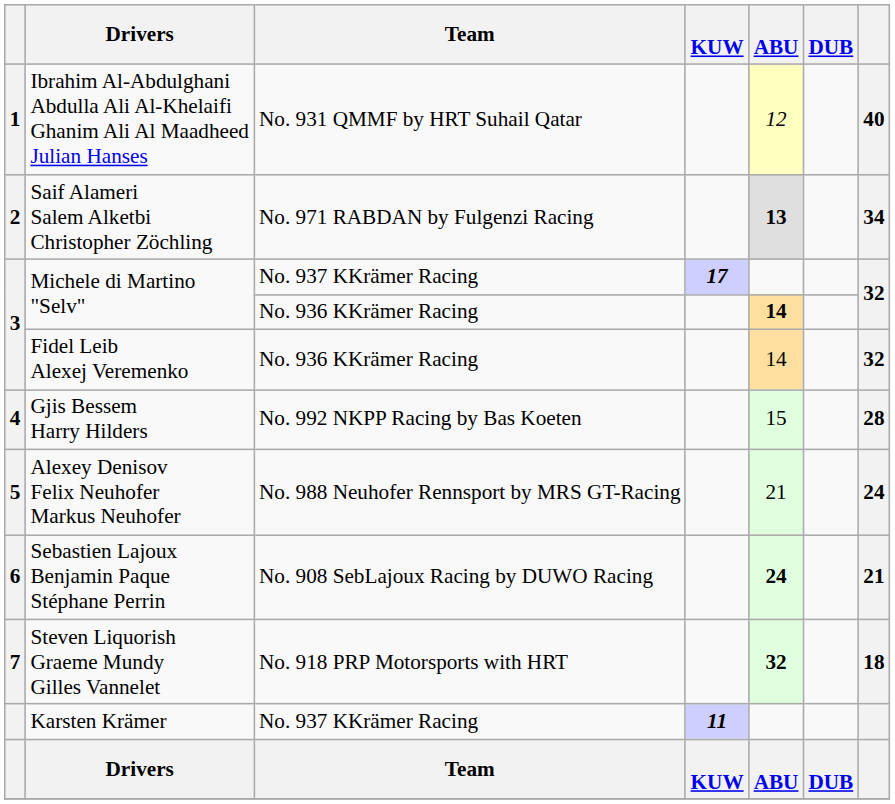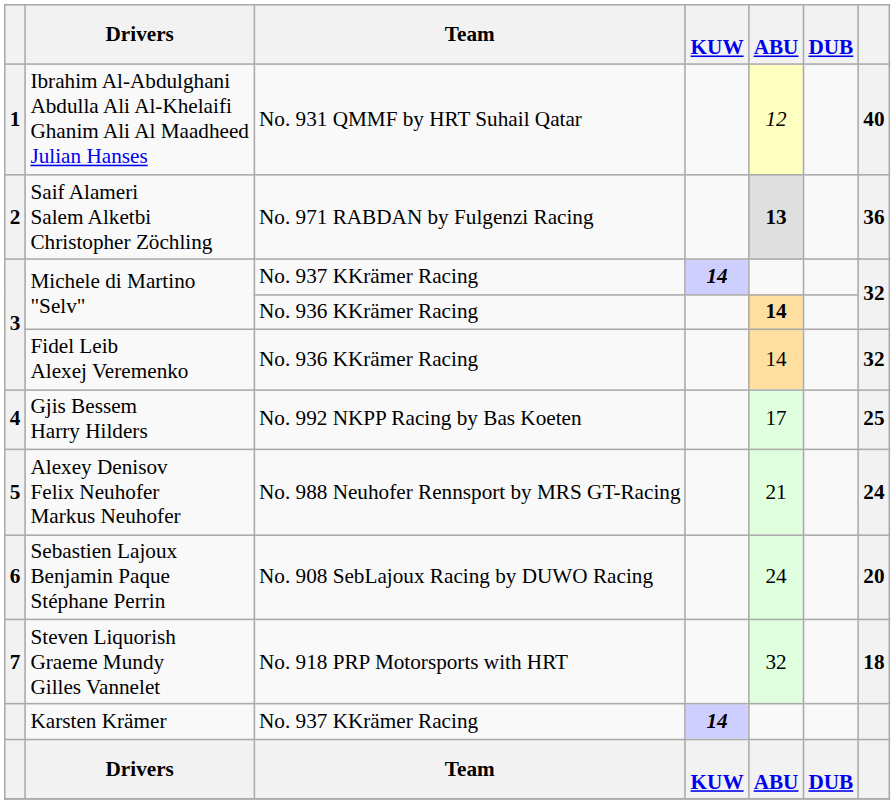Saif Alameri Salem Alketbi Christopher Zöchling | column 7: 34 -> 36
Michele di Martino "Selv" / No. 937 KKrämer Racing | KUW: 17 -> 14
Gjis Bessem Harry Hilders | ABU: 15 -> 17
Gjis Bessem Harry Hilders | column 7: 28 -> 25
Sebastien Lajoux Benjamin Paque Stéphane Perrin | ABU: bold -> normal
Sebastien Lajoux Benjamin Paque Stéphane Perrin | column 7: 21 -> 20
Steven Liquorish Graeme Mundy Gilles Vannelet | ABU: bold -> normal
Karsten Krämer | KUW: 11 -> 14
